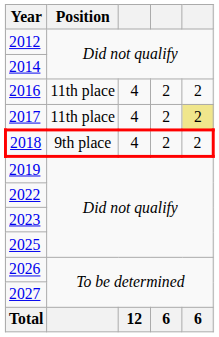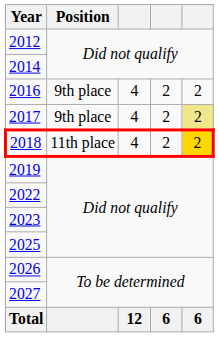2016 | Position: 11th place -> 9th place
2017 | Position: 11th place -> 9th place
2018 | Position: 9th place -> 11th place
2018 | column 5: no background -> gold background
